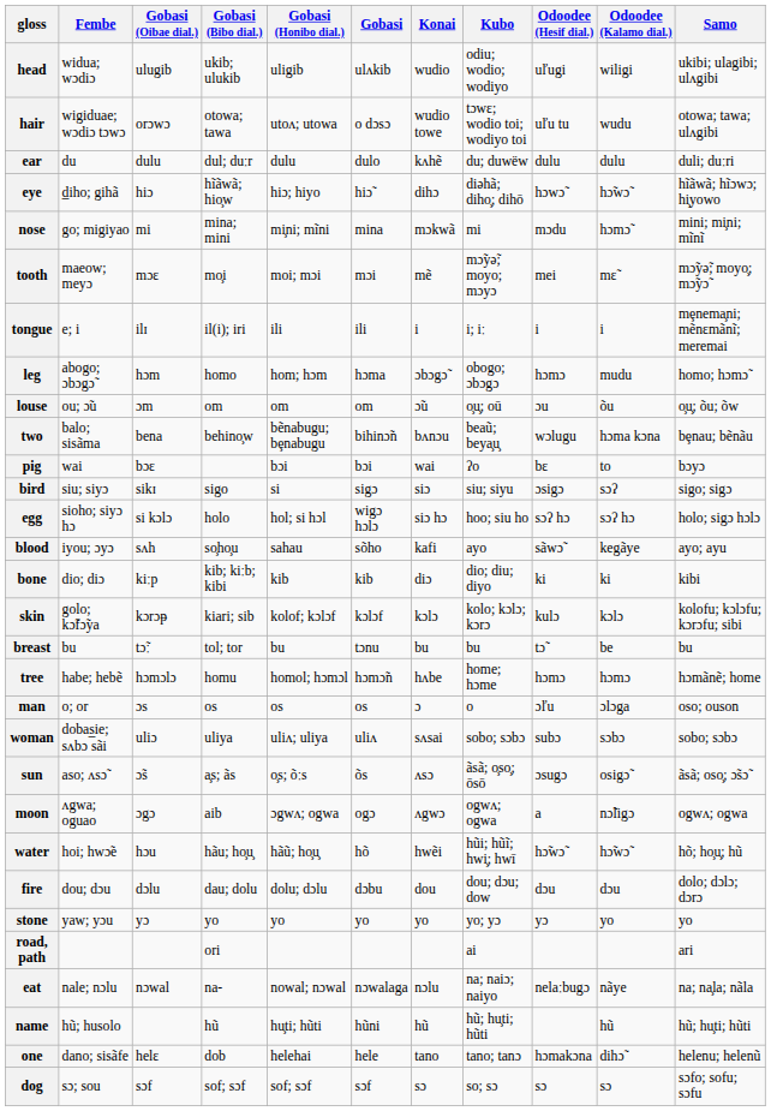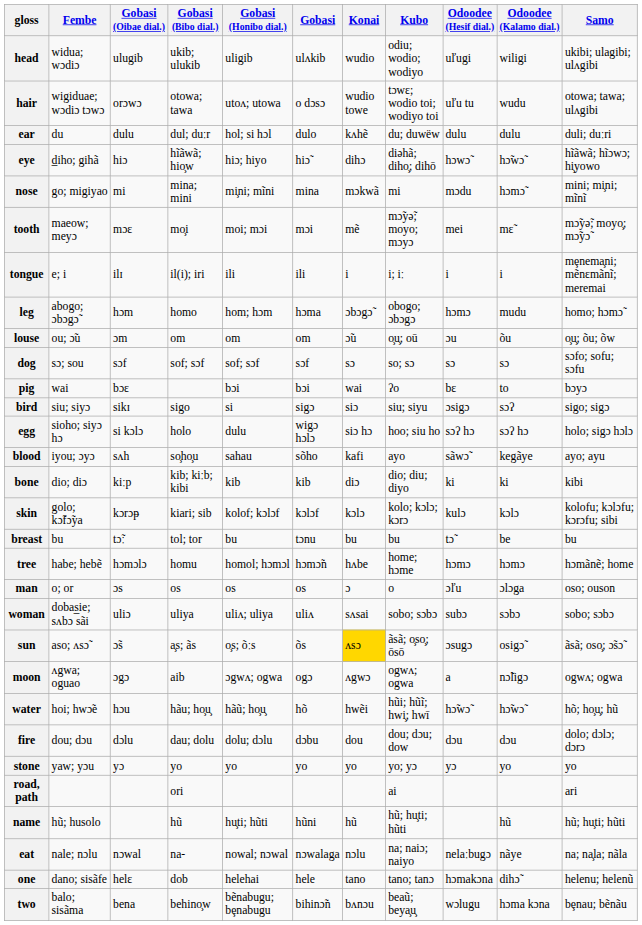ear | Gobasi (Honibo dial.): dulu -> hol; si hɔl
rows swapped: dog <-> two
egg | Gobasi (Honibo dial.): hol; si hɔl -> dulu
sun | Konai: no background -> gold background
rows swapped: name <-> eat
